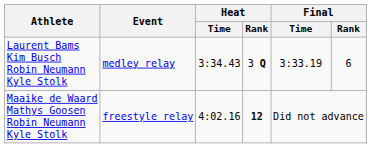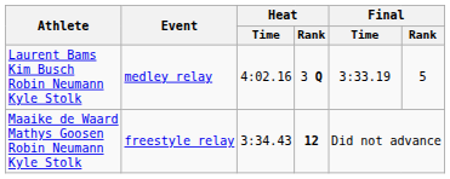Laurent Bams Kim Busch Robin Neumann Kyle Stolk | Heat / Time: 3:34.43 -> 4:02.16
Laurent Bams Kim Busch Robin Neumann Kyle Stolk | Final / Rank: 6 -> 5
Maaike de Waard Mathys Goosen Robin Neumann Kyle Stolk | Heat / Time: 4:02.16 -> 3:34.43
